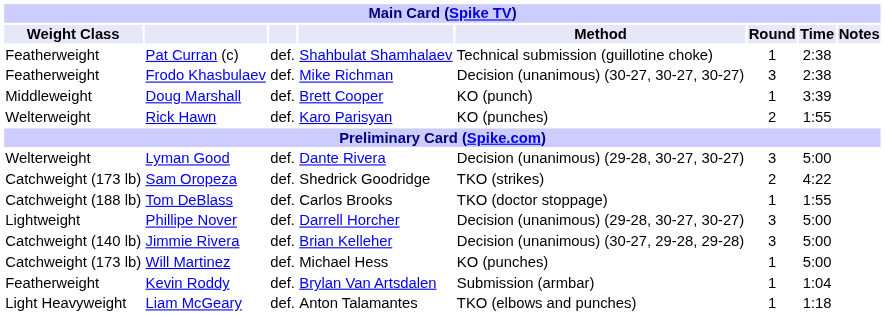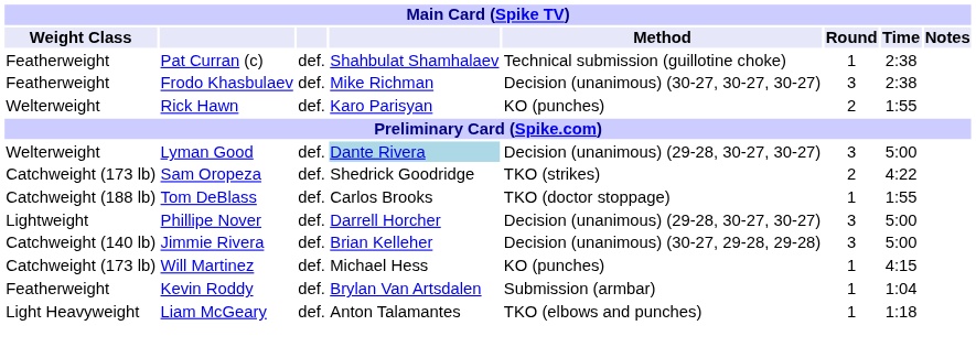- row: Middleweight | Doug Marshall | def. | Brett Cooper | KO (punch) | 1 | 3:39
Lyman Good | column 4: no background -> lightblue background
Will Martinez | Time: 5:00 -> 4:15
